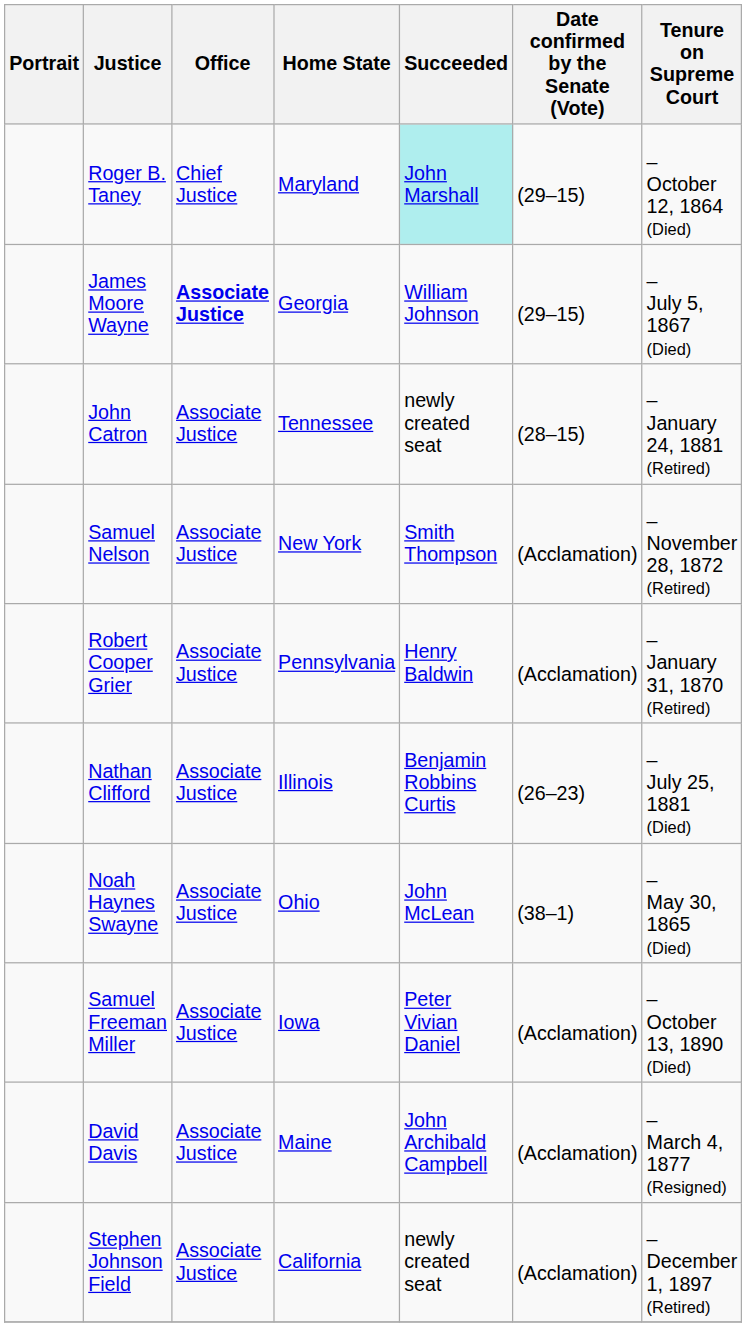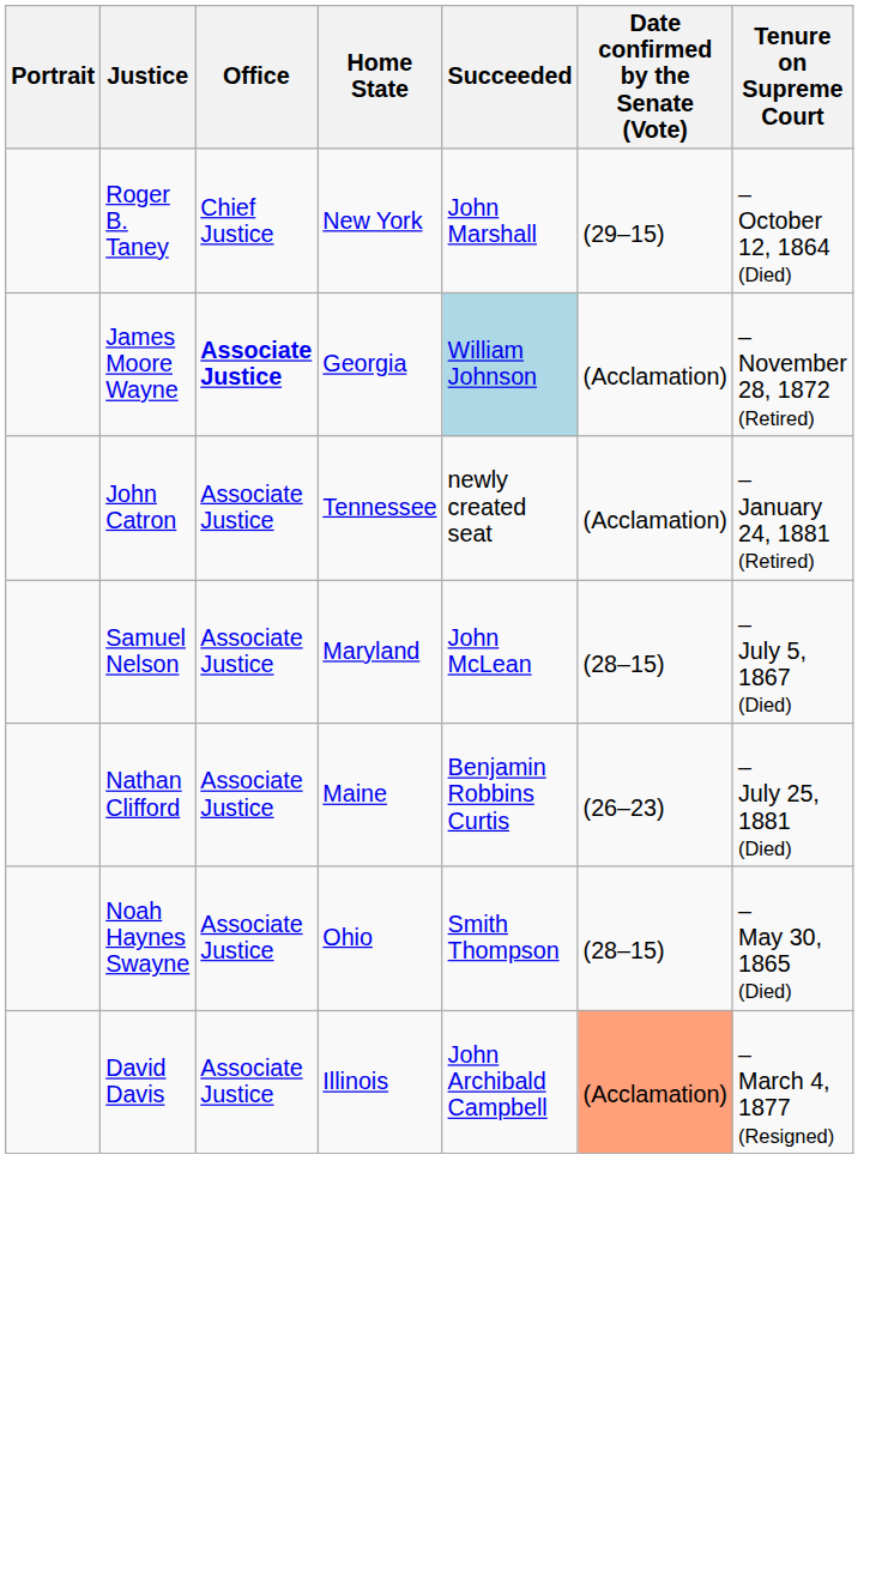Roger B. Taney | Home State: Maryland -> New York
Roger B. Taney | Succeeded: paleturquoise background -> no background
James Moore Wayne | Succeeded: no background -> lightblue background
James Moore Wayne | Date confirmed by the Senate (Vote): (29–15) -> (Acclamation)
James Moore Wayne | Tenure on Supreme Court: – July 5, 1867 (Died) -> – November 28, 1872 (Retired)
John Catron | Date confirmed by the Senate (Vote): (28–15) -> (Acclamation)
Samuel Nelson | Home State: New York -> Maryland
Samuel Nelson | Succeeded: Smith Thompson -> John McLean
Samuel Nelson | Date confirmed by the Senate (Vote): (Acclamation) -> (28–15)
Samuel Nelson | Tenure on Supreme Court: – November 28, 1872 (Retired) -> – July 5, 1867 (Died)
- row: Robert Cooper Grier | Associate Justice | Pennsylvania | Henry Baldwin | (Acclamation) | – January 31, 1870 (Retired)
Nathan Clifford | Home State: Illinois -> Maine
Noah Haynes Swayne | Succeeded: John McLean -> Smith Thompson
Noah Haynes Swayne | Date confirmed by the Senate (Vote): (38–1) -> (28–15)
- row: Samuel Freeman Miller | Associate Justice | Iowa | Peter Vivian Daniel | (Acclamation) | – October 13, 1890 (Died)
David Davis | Home State: Maine -> Illinois
David Davis | Date confirmed by the Senate (Vote): no background -> lightsalmon background
- row: Stephen Johnson Field | Associate Justice | California | newly created seat | (Acclamation) | – December 1, 1897 (Retired)
